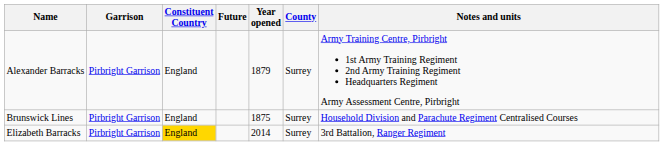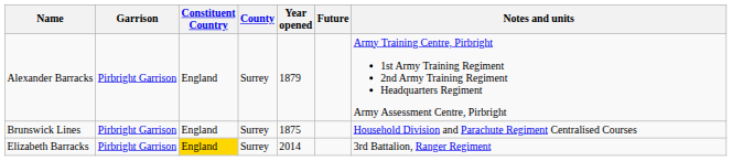columns swapped: County <-> Future
